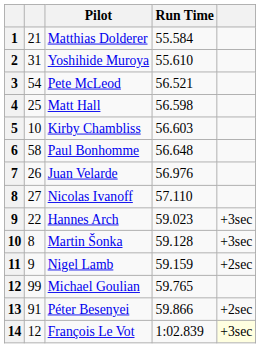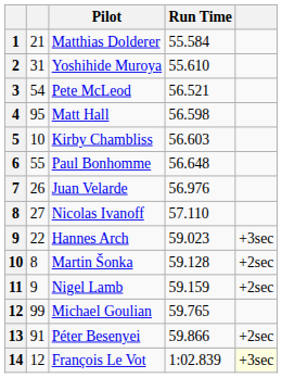Matt Hall | column 2: 25 -> 95
Paul Bonhomme | column 2: 58 -> 55
Martin Šonka | column 5: +3sec -> +2sec
